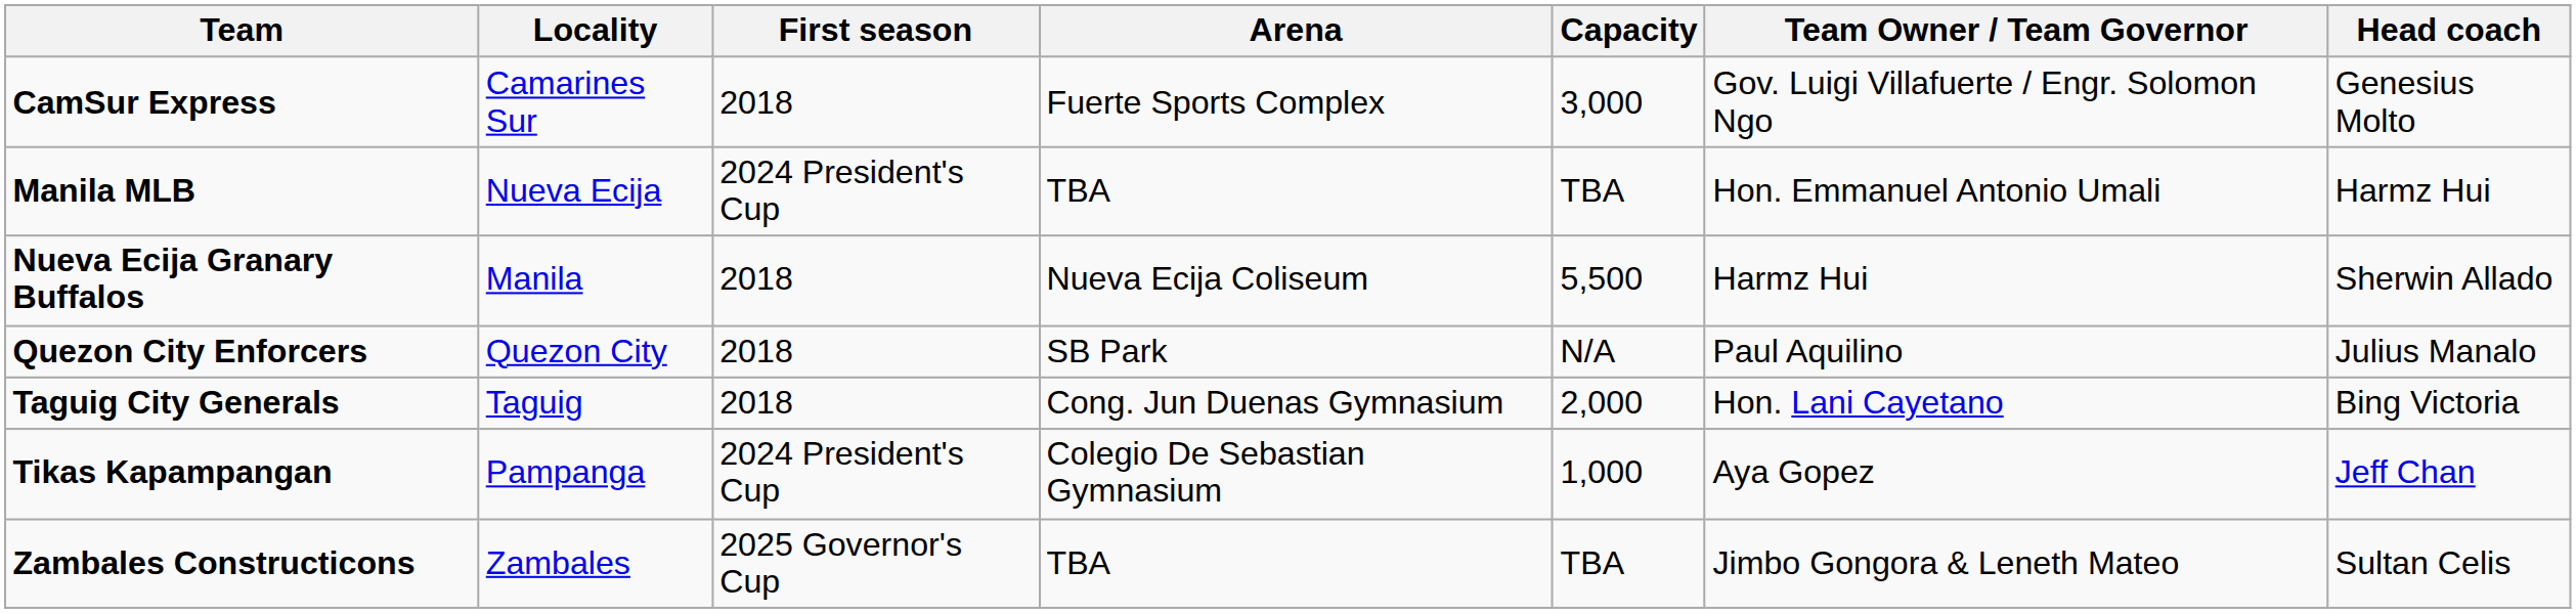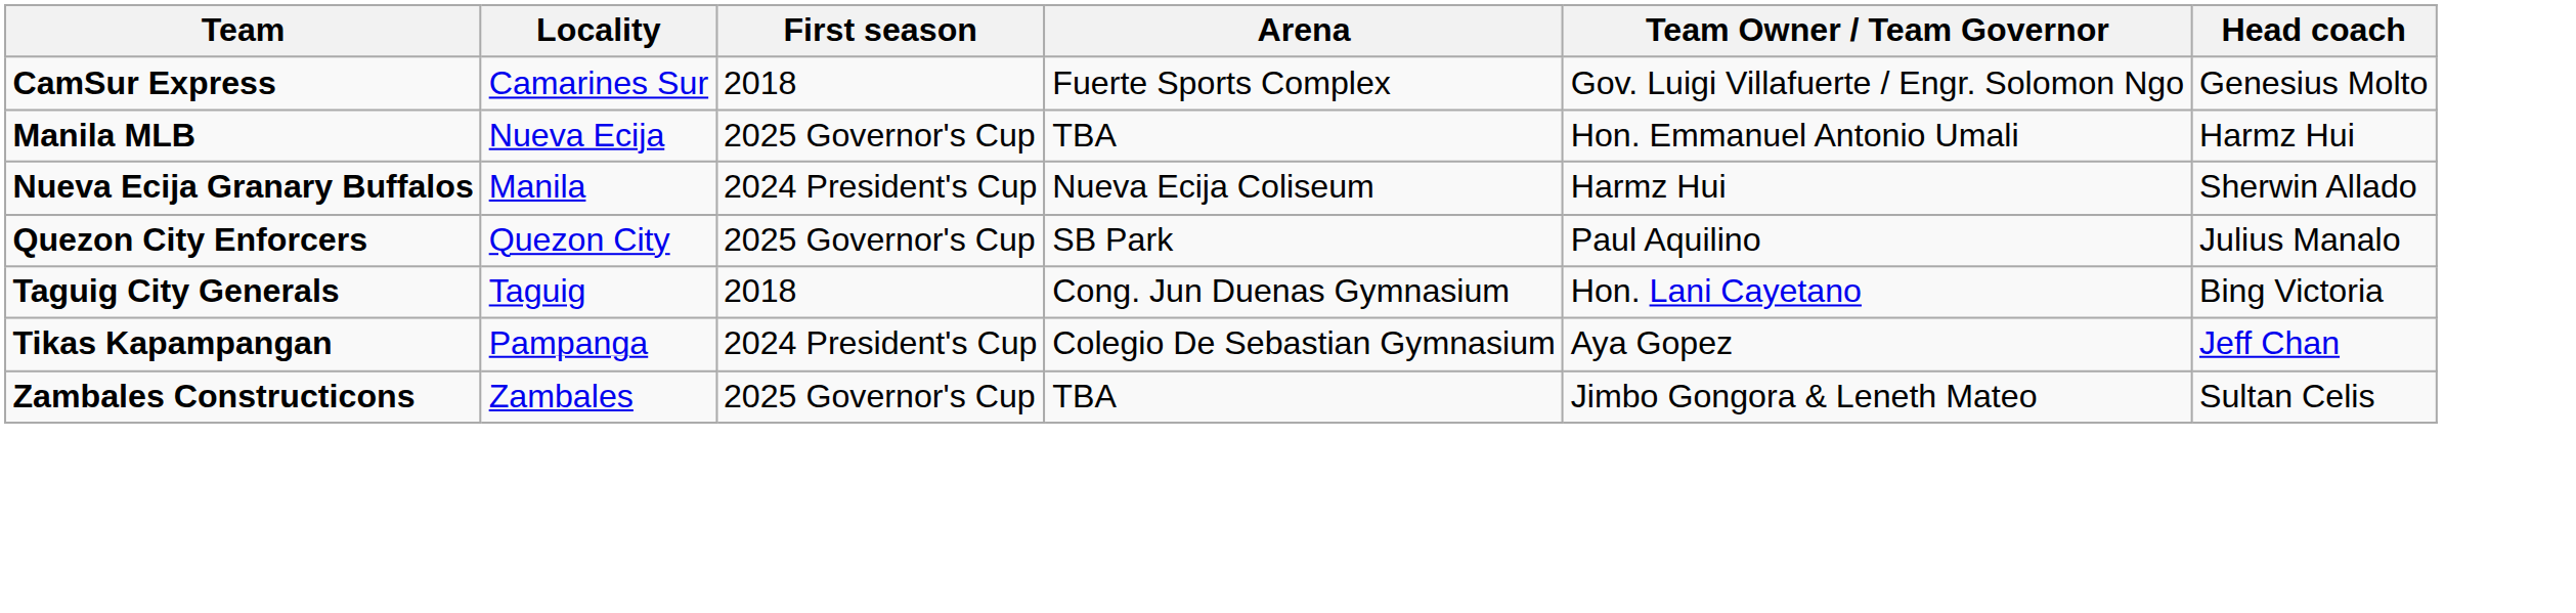- column: Capacity | 3,000 | TBA | 5,500 | N/A | 2,000 | 1,000 | TBA
Manila MLB | First season: 2024 President's Cup -> 2025 Governor's Cup
Nueva Ecija Granary Buffalos | First season: 2018 -> 2024 President's Cup
Quezon City Enforcers | First season: 2018 -> 2025 Governor's Cup
